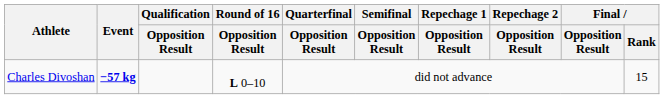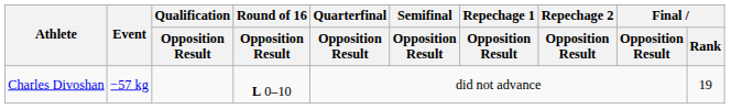Charles Divoshan | Event: bold -> normal
Charles Divoshan | Final / Rank: 15 -> 19
